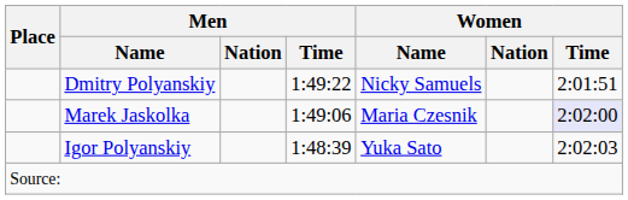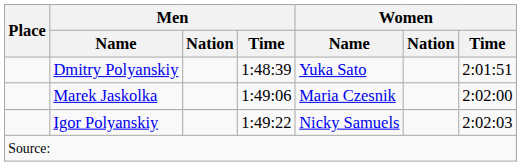Dmitry Polyanskiy | Men / Time: 1:49:22 -> 1:48:39
Dmitry Polyanskiy | Women / Name: Nicky Samuels -> Yuka Sato
Marek Jaskolka | Women / Time: lavender background -> no background
Igor Polyanskiy | Men / Time: 1:48:39 -> 1:49:22
Igor Polyanskiy | Women / Name: Yuka Sato -> Nicky Samuels
